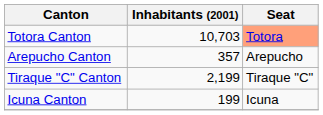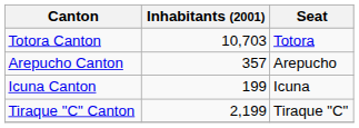Totora Canton | Seat: lightsalmon background -> no background
rows swapped: Icuna Canton <-> Tiraque "C" Canton
